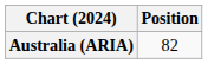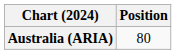Australia (ARIA) | Position: 82 -> 80
